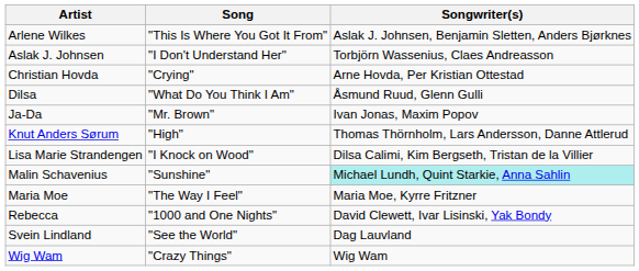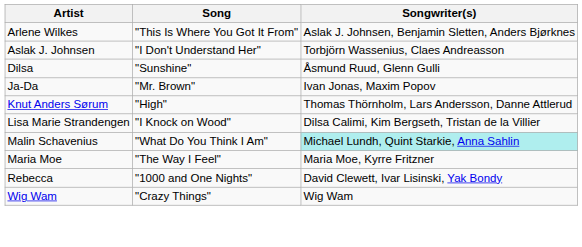- row: Christian Hovda | "Crying" | Arne Hovda, Per Kristian Ottestad
Dilsa | Song: "What Do You Think I Am" -> "Sunshine"
Malin Schavenius | Song: "Sunshine" -> "What Do You Think I Am"
- row: Svein Lindland | "See the World" | Dag Lauvland
